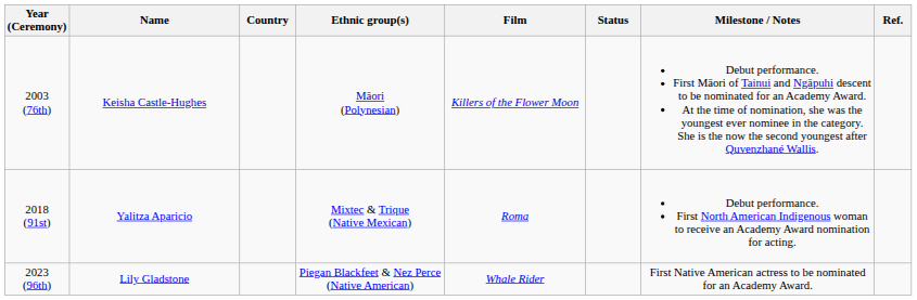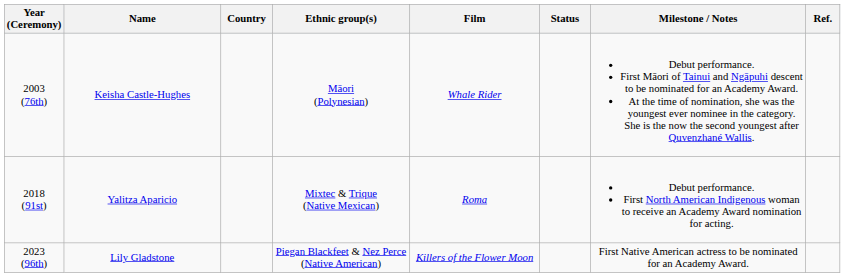2003 (76th) | Film: Killers of the Flower Moon -> Whale Rider
2023 (96th) | Film: Whale Rider -> Killers of the Flower Moon
